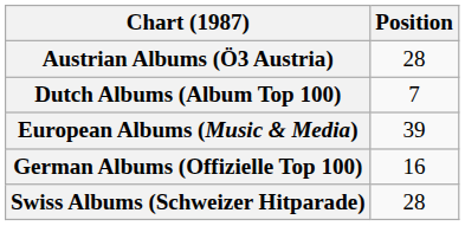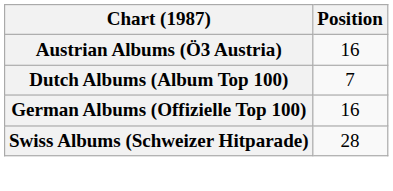Austrian Albums (Ö3 Austria) | Position: 28 -> 16
- row: European Albums (Music & Media) | 39
